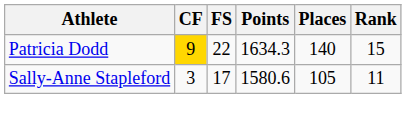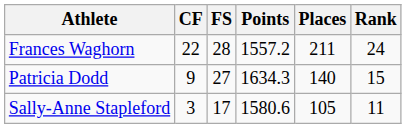+ row: Frances Waghorn | 22 | 28 | 1557.2 | 211 | 24
Patricia Dodd | CF: gold background -> no background
Patricia Dodd | FS: 22 -> 27
